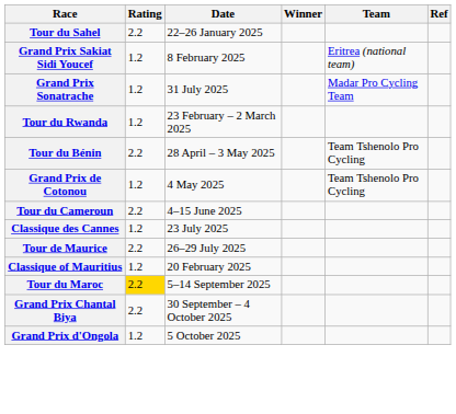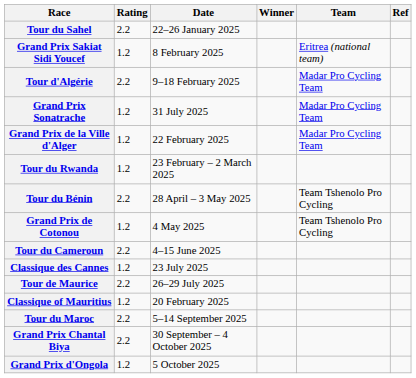+ row: Tour d'Algérie | 2.2 | 9–18 February 2025 | Madar Pro Cycling Team
+ row: Grand Prix de la Ville d'Alger | 1.2 | 22 February 2025 | Madar Pro Cycling Team
Tour du Maroc | Rating: gold background -> no background
